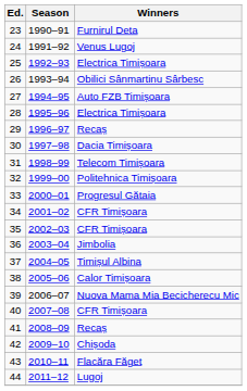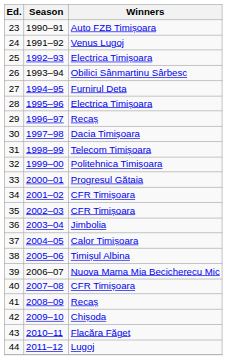23 | Winners: Furnirul Deta -> Auto FZB Timișoara
27 | Winners: Auto FZB Timișoara -> Furnirul Deta
37 | Winners: Timișul Albina -> Calor Timișoara
38 | Winners: Calor Timișoara -> Timișul Albina
